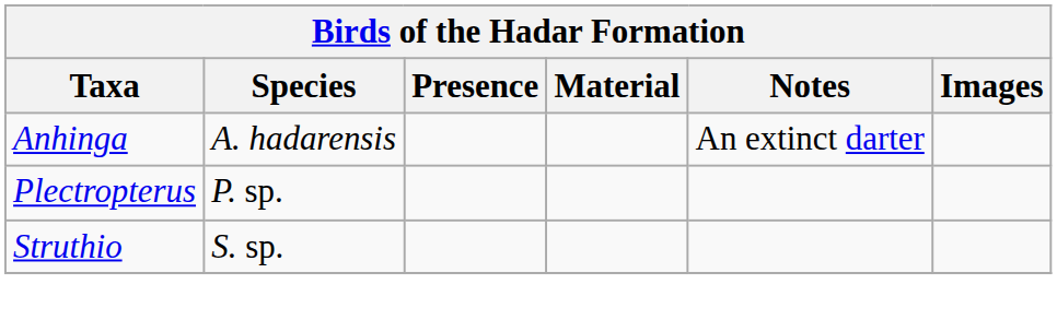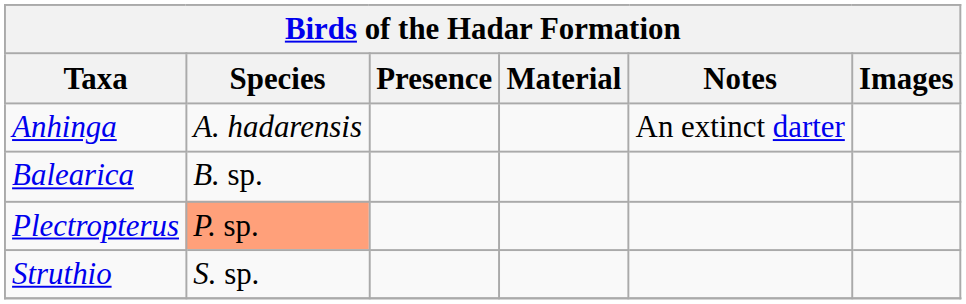+ row: Balearica | B. sp.
Plectropterus | Species: no background -> lightsalmon background
